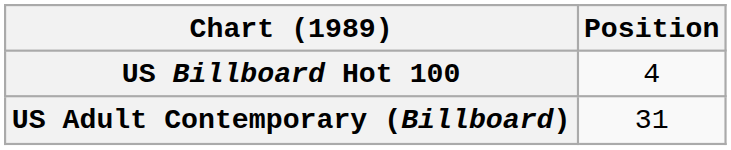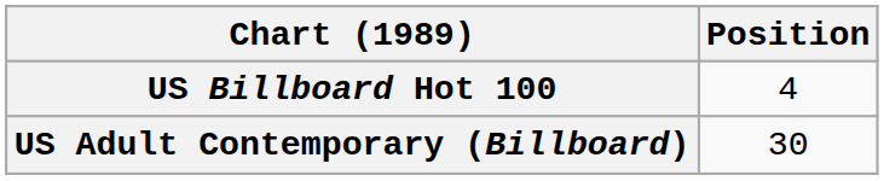US Adult Contemporary (Billboard) | Position: 31 -> 30
